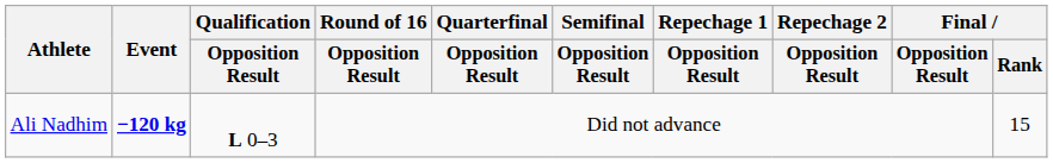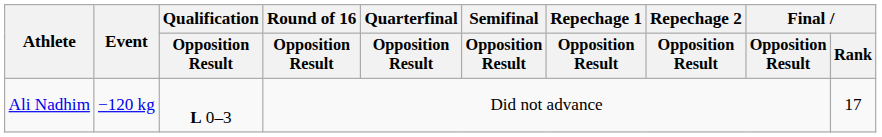Ali Nadhim | Event: bold -> normal
Ali Nadhim | Final / Rank: 15 -> 17
